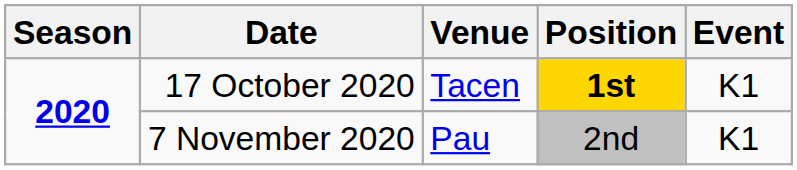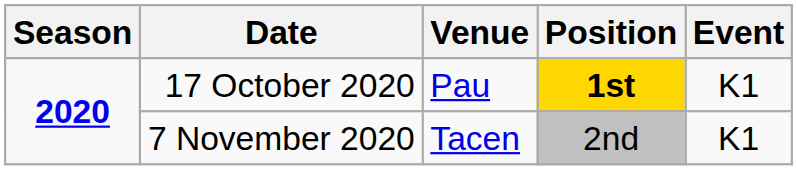17 October 2020 | Venue: Tacen -> Pau
7 November 2020 | Venue: Pau -> Tacen
